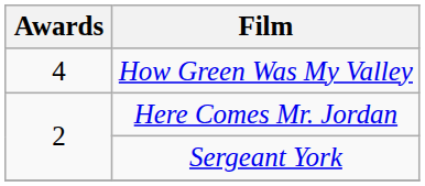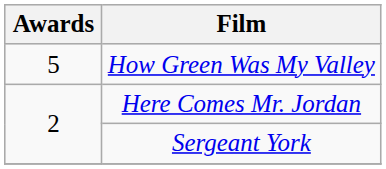How Green Was My Valley | Awards: 4 -> 5
